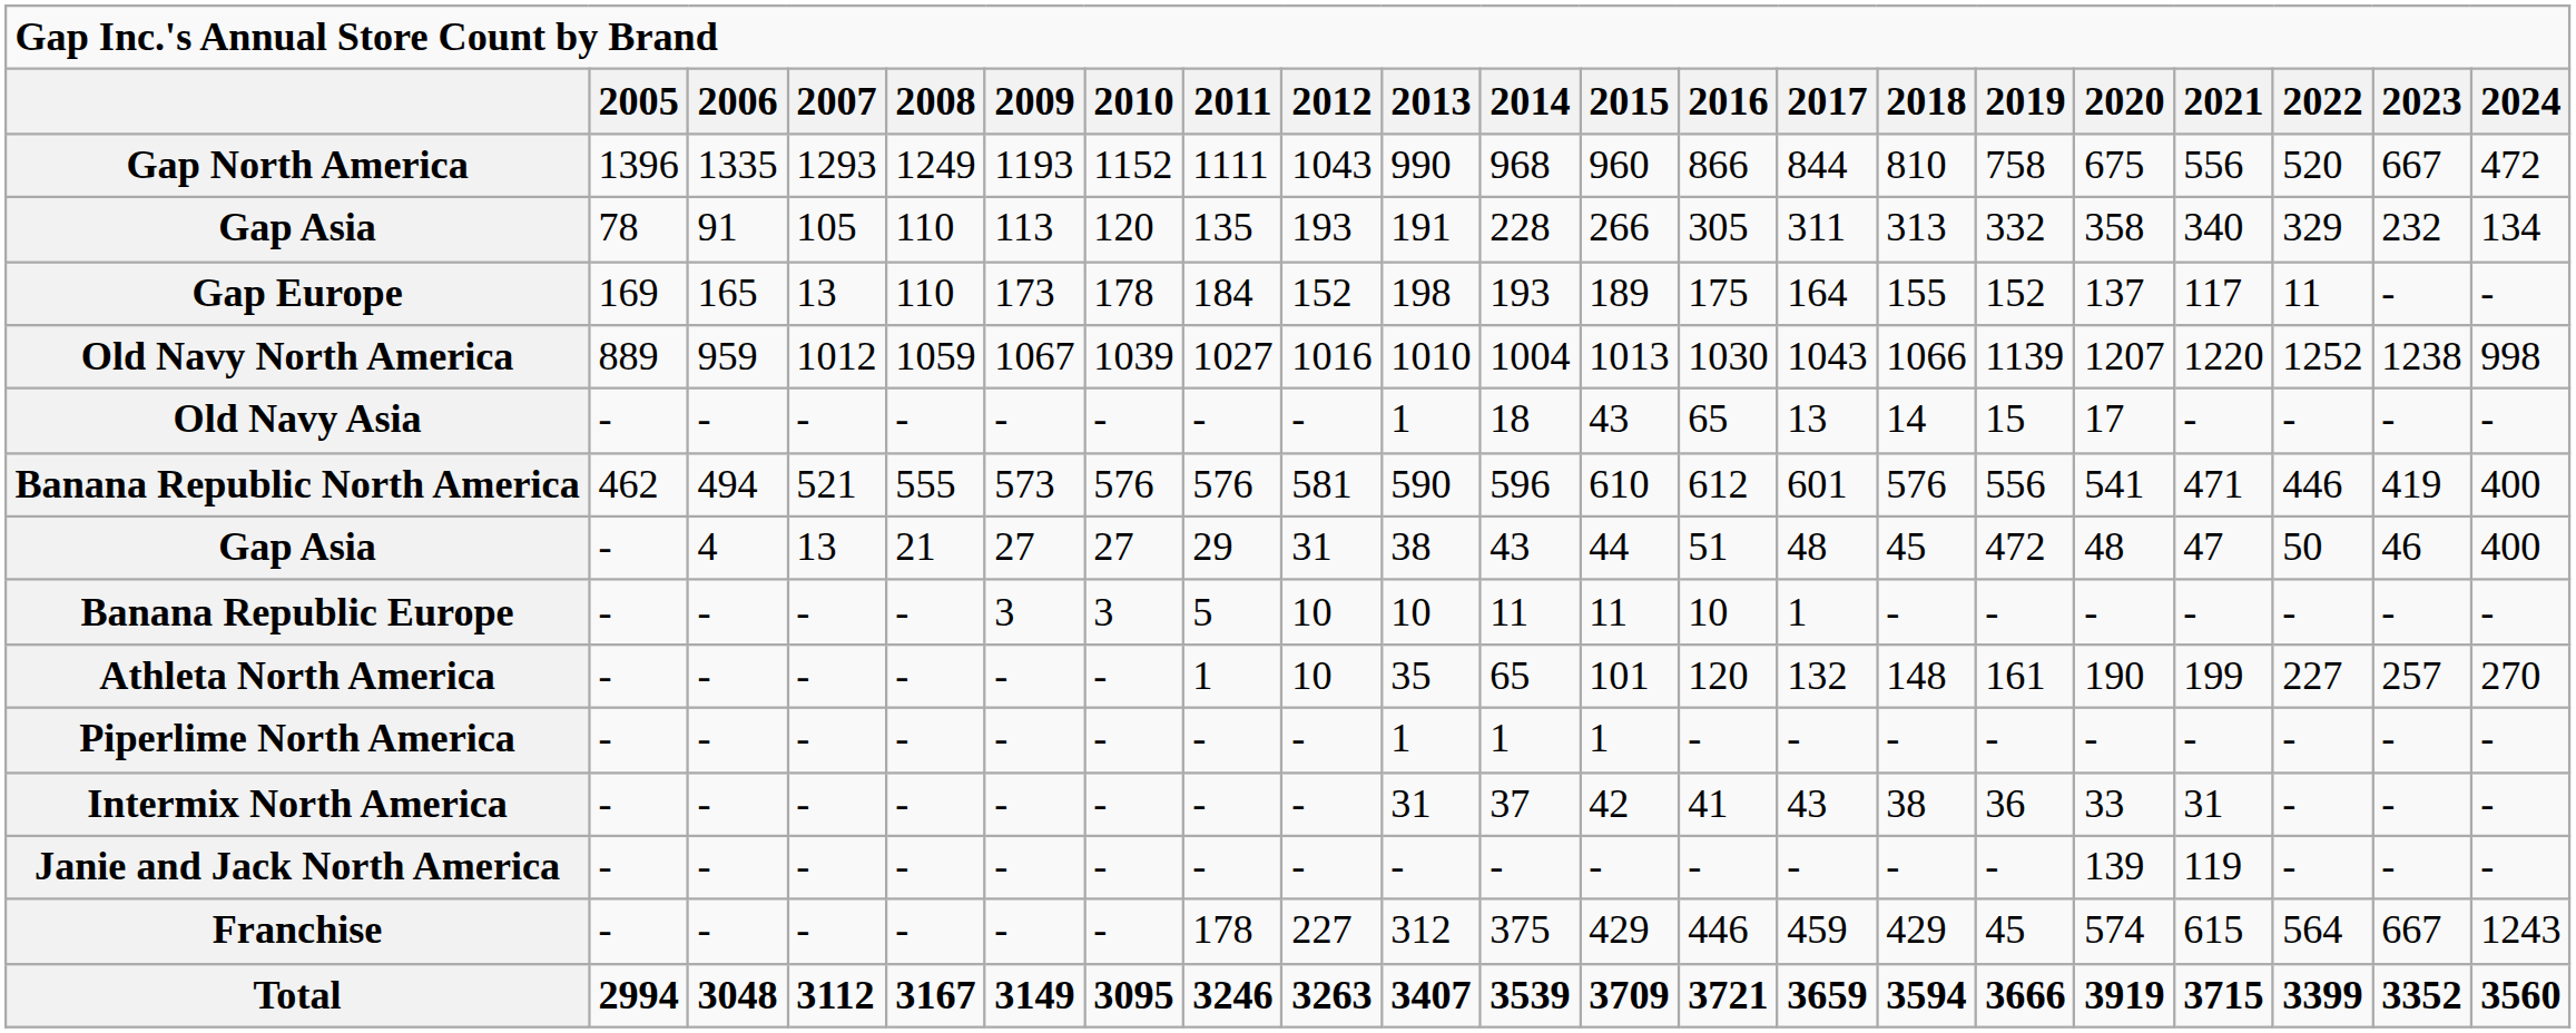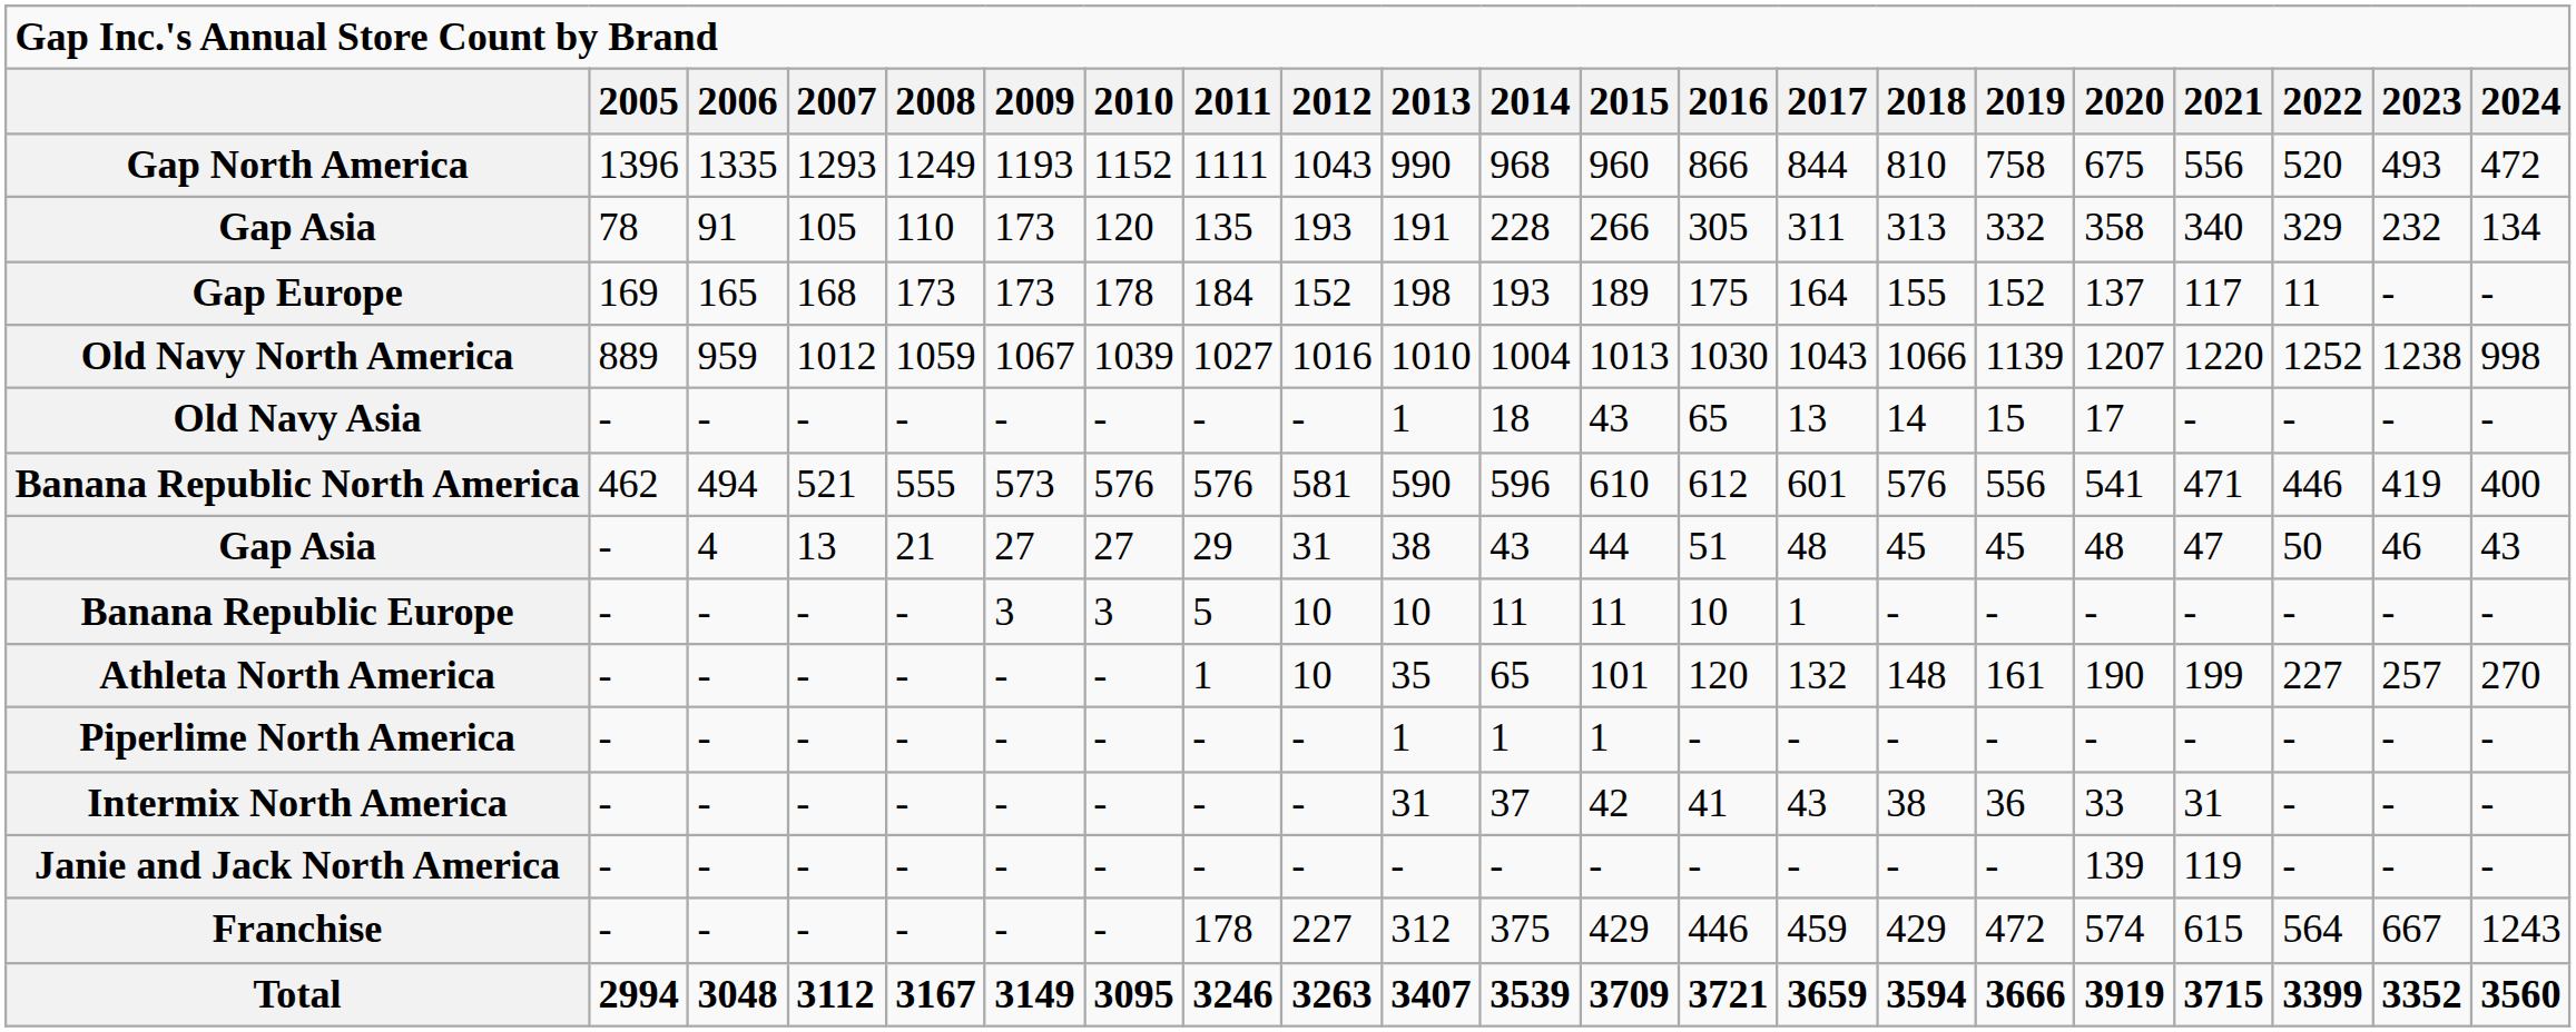Gap North America | 2023: 667 -> 493
Gap Asia / 91 | 2009: 113 -> 173
Gap Europe | 2007: 13 -> 168
Gap Europe | 2008: 110 -> 173
Gap Asia / 4 | 2019: 472 -> 45
Gap Asia / 4 | 2024: 400 -> 43
Franchise | 2019: 45 -> 472
